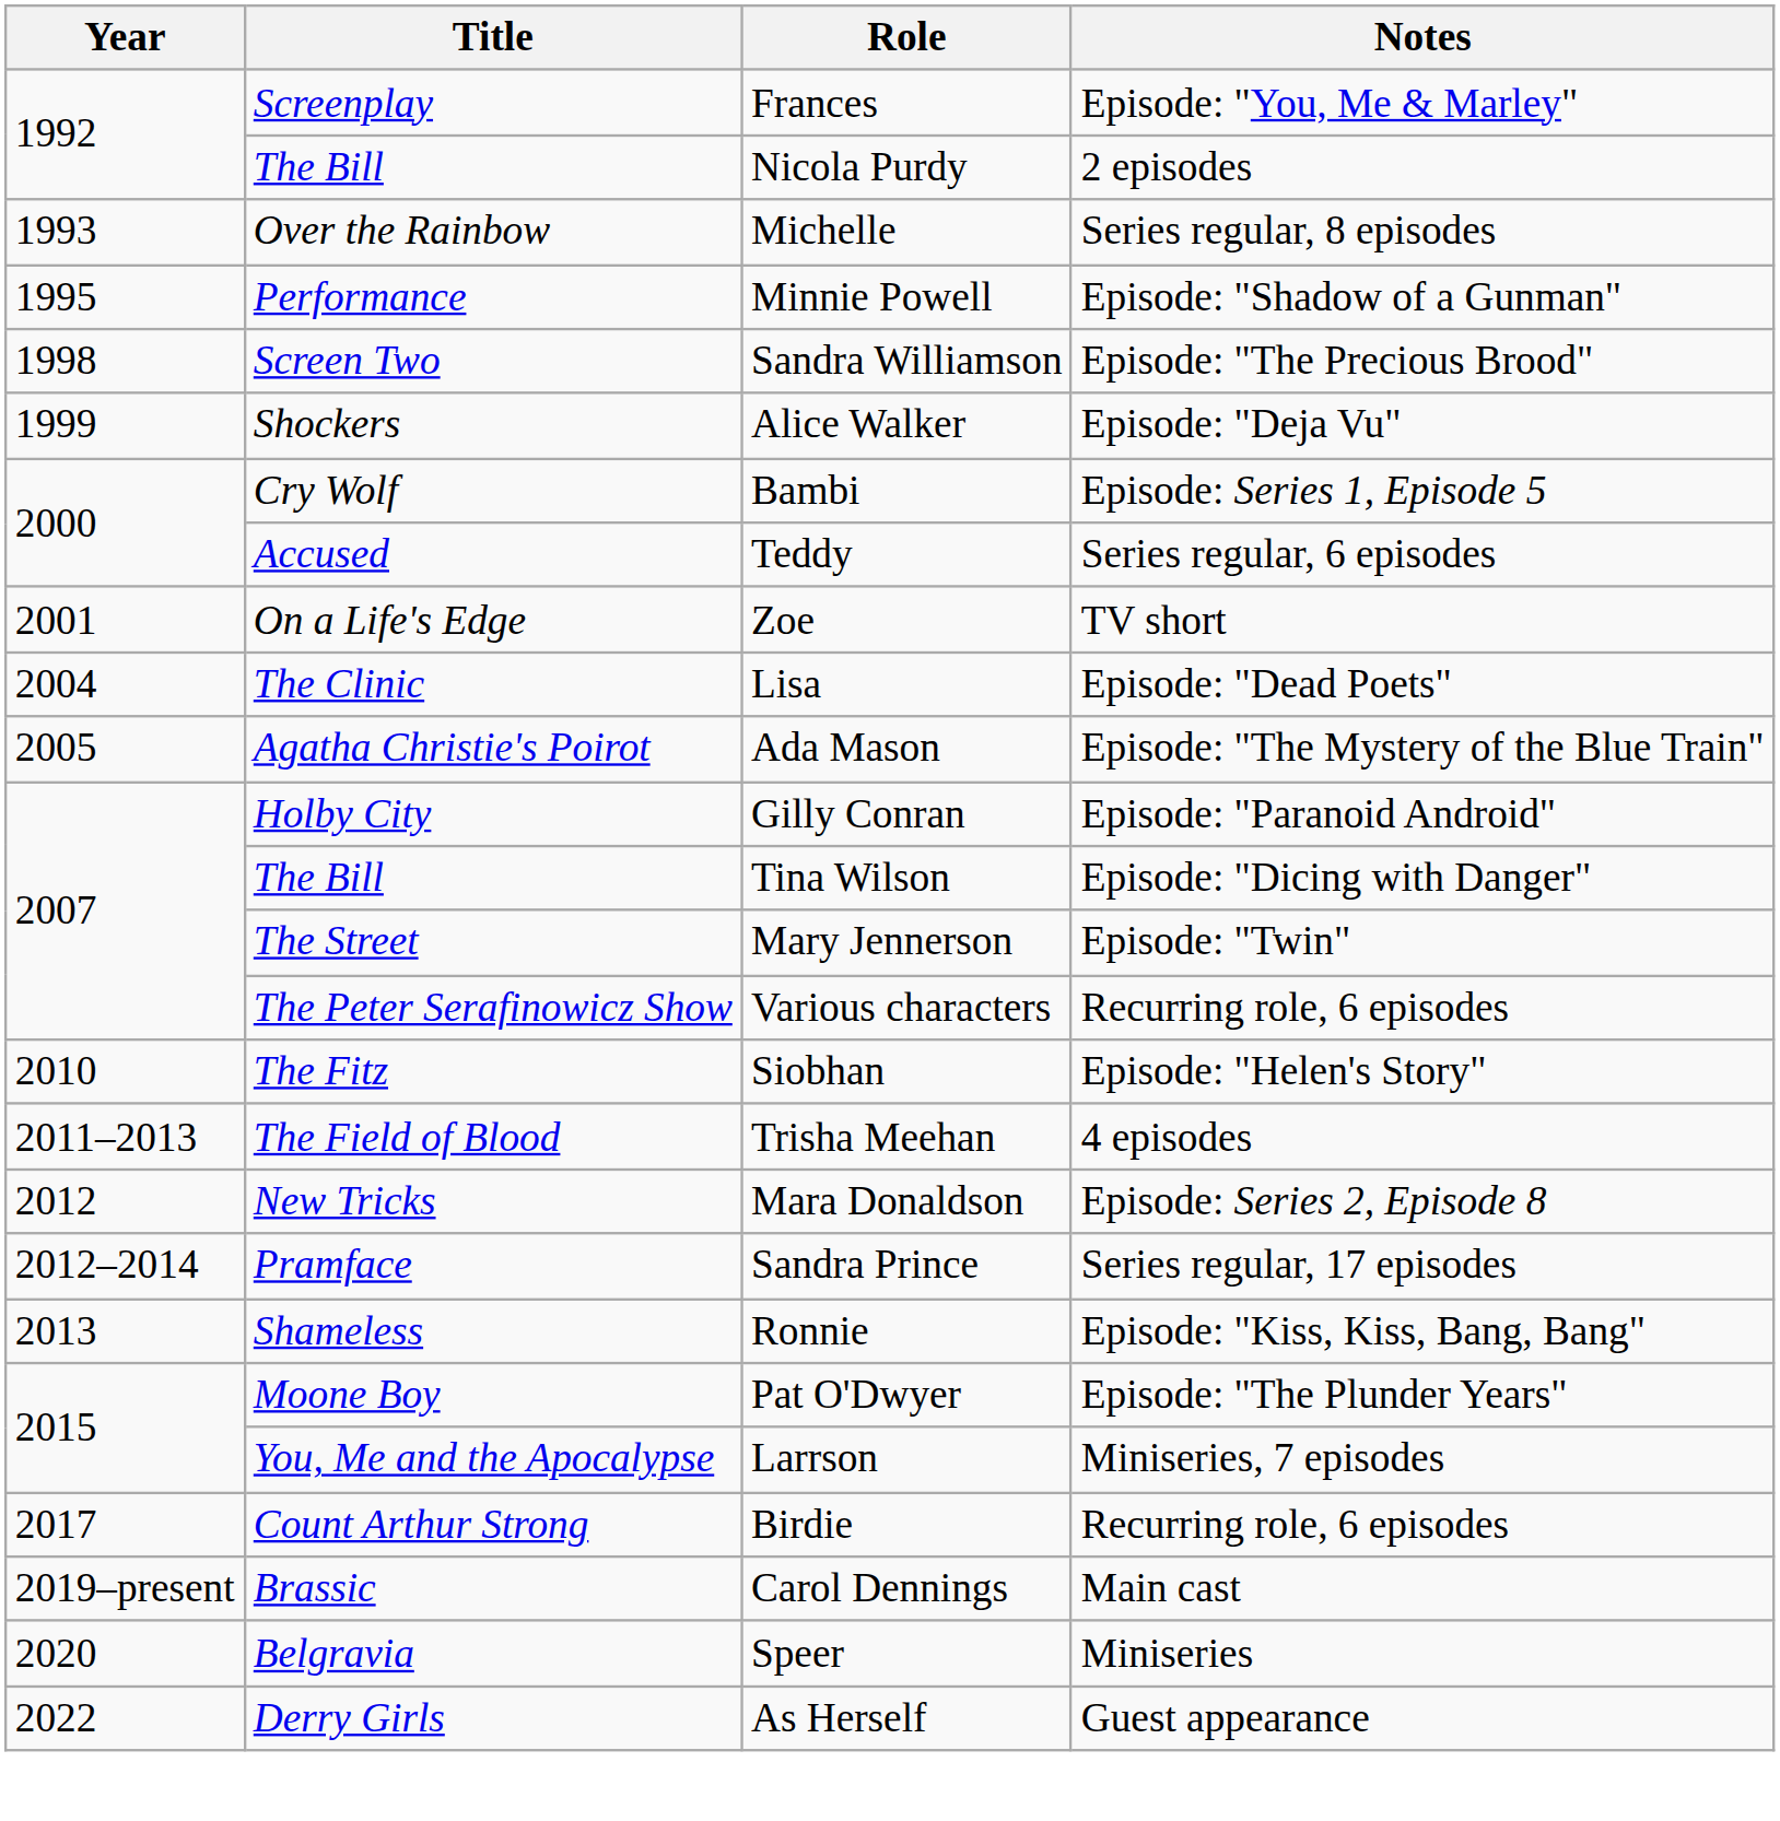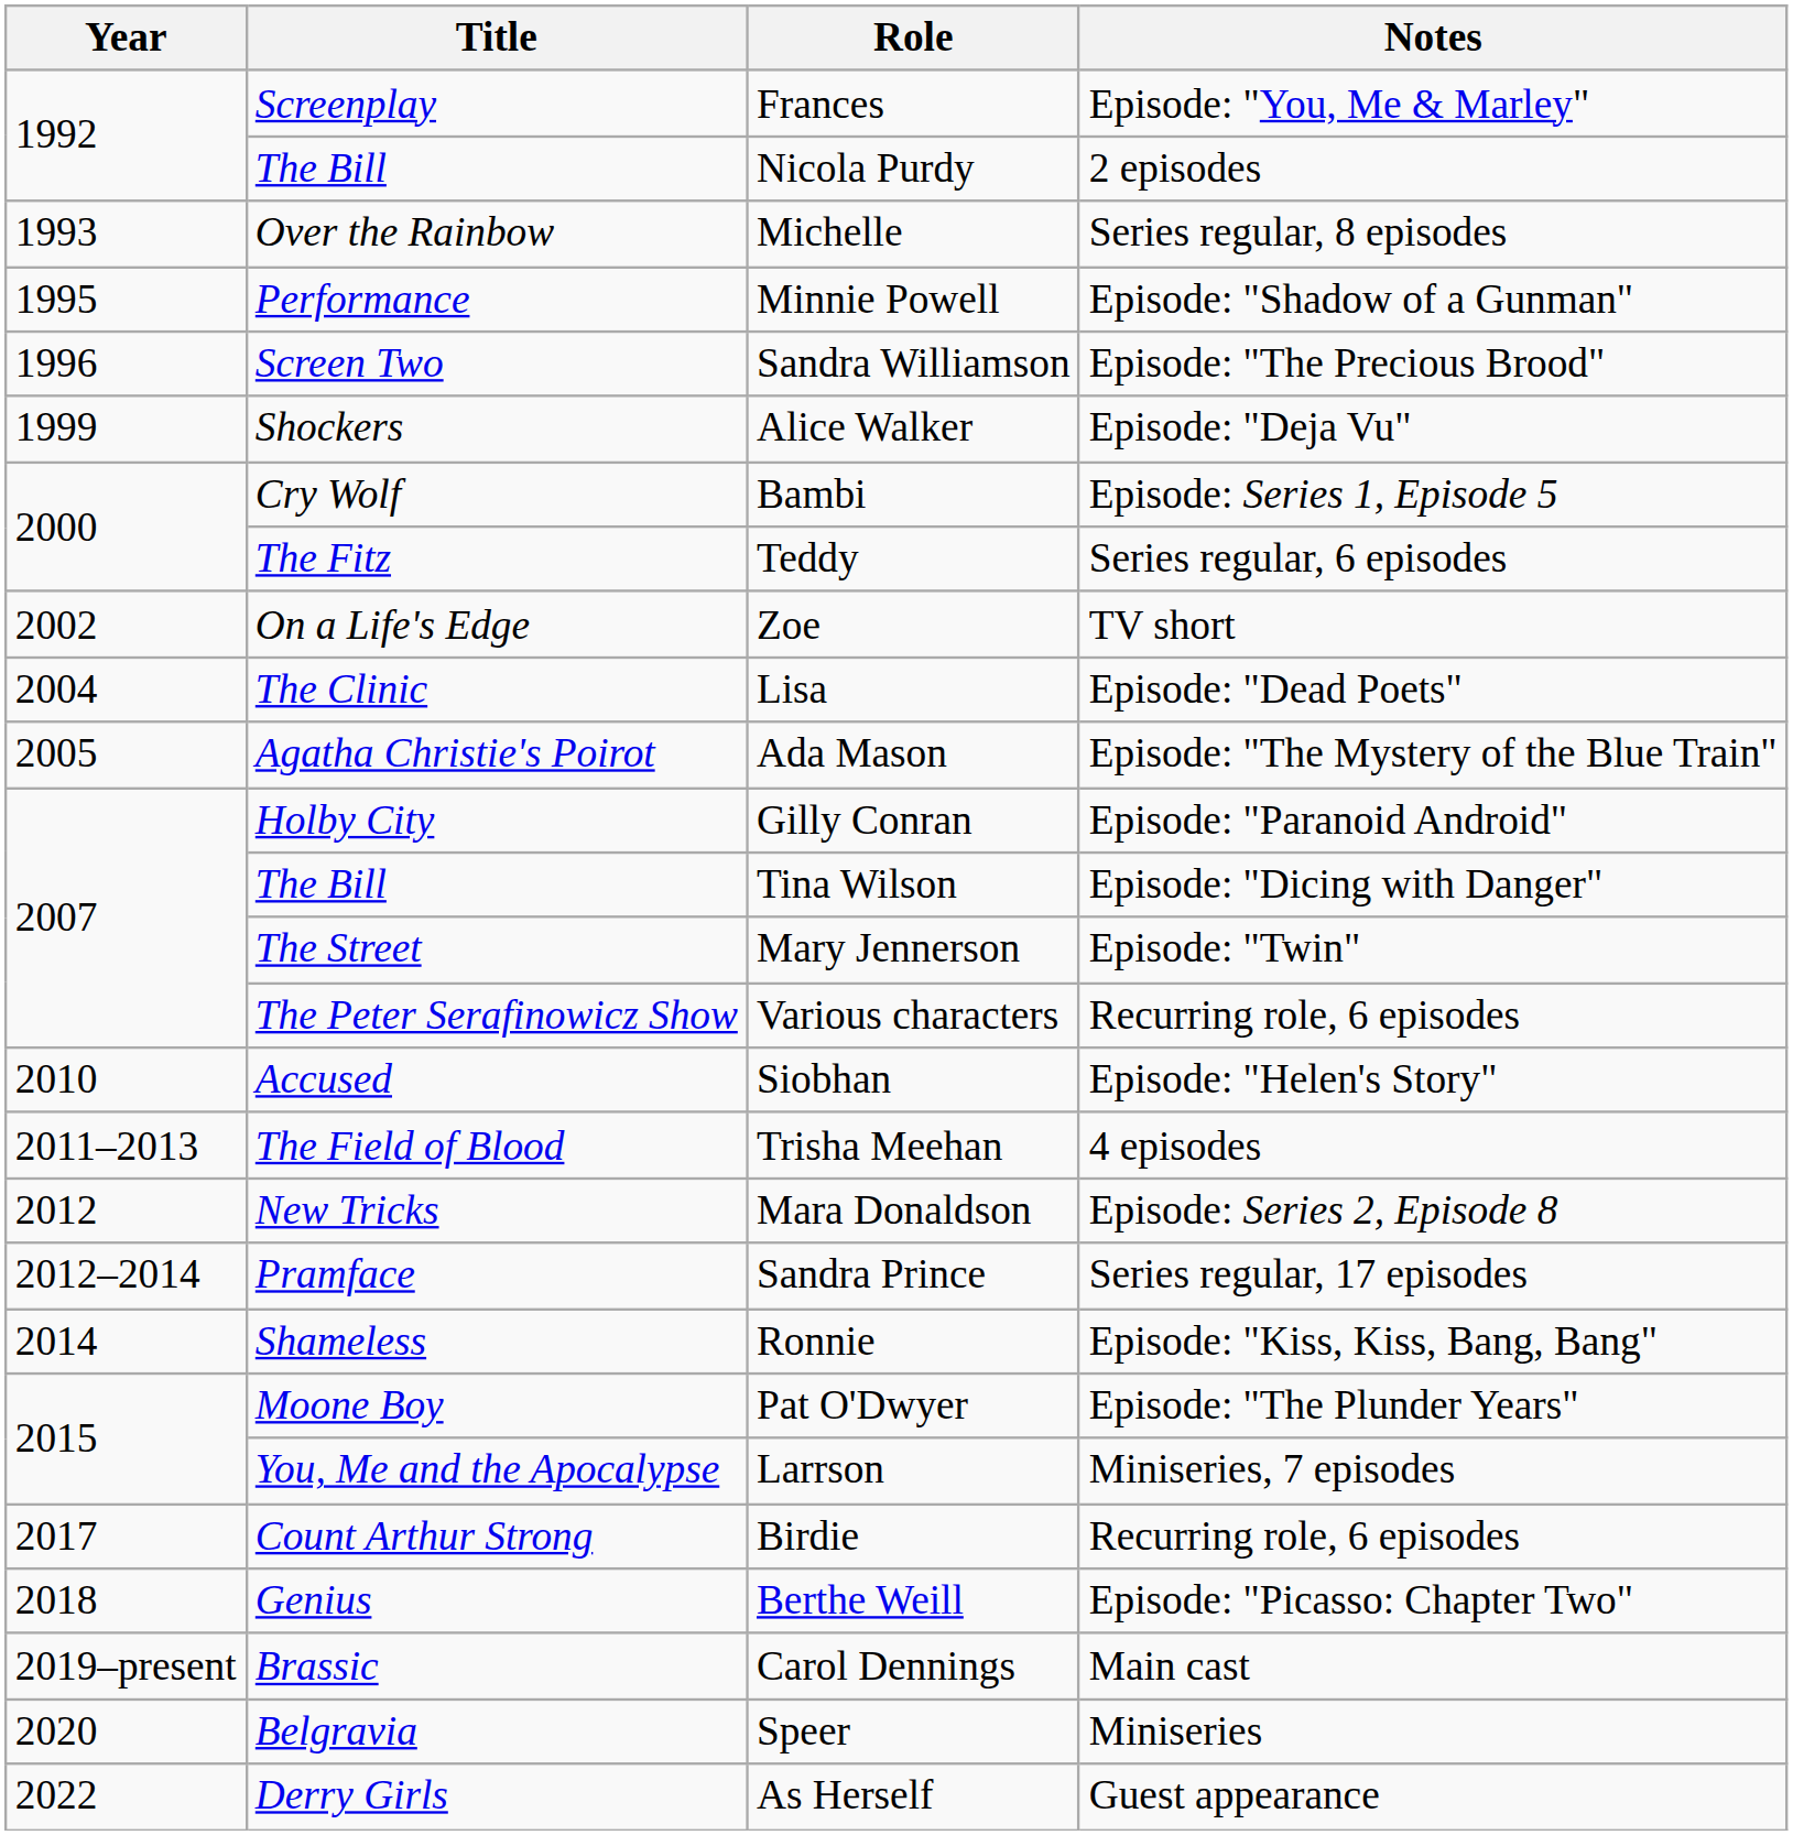Sandra Williamson | Year: 1998 -> 1996
Teddy | Title: Accused -> The Fitz
Zoe | Year: 2001 -> 2002
Siobhan | Title: The Fitz -> Accused
Ronnie | Year: 2013 -> 2014
+ row: 2018 | Genius | Berthe Weill | Episode: "Picasso: Chapter Two"
